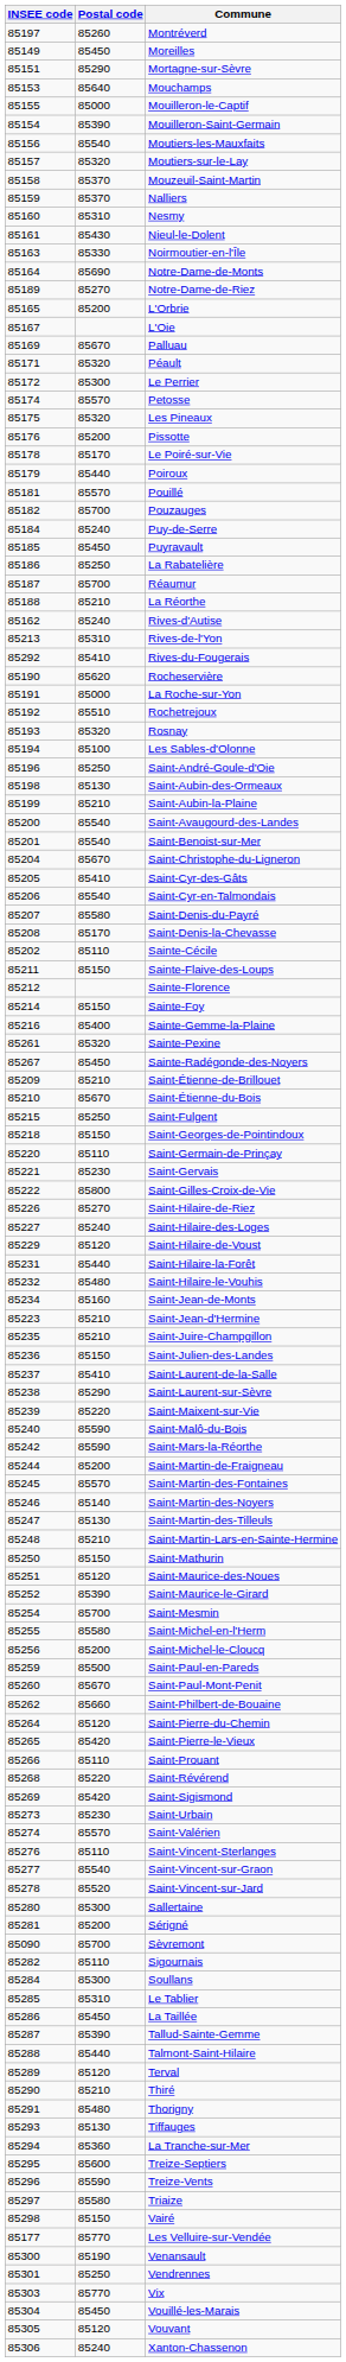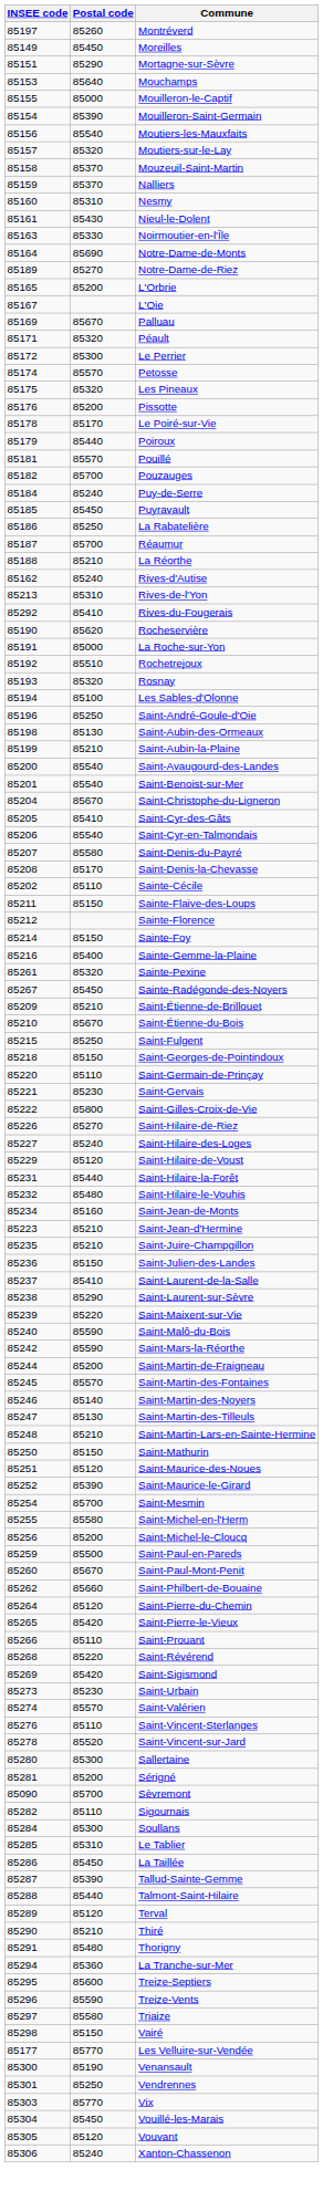- row: 85277 | 85540 | Saint-Vincent-sur-Graon
- row: 85293 | 85130 | Tiffauges
